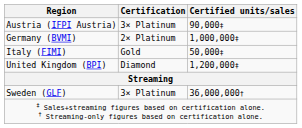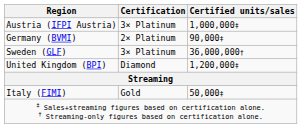Austria (IFPI Austria) | Certified units/sales: 90,000‡ -> 1,000,000‡
Germany (BVMI) | Certified units/sales: 1,000,000‡ -> 90,000‡
rows swapped: Italy (FIMI) <-> Sweden (GLF)
